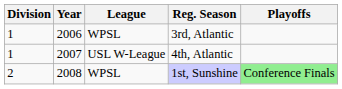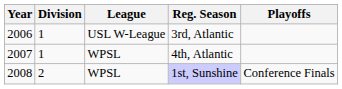columns swapped: Year <-> Division
3rd, Atlantic | League: WPSL -> USL W-League
4th, Atlantic | League: USL W-League -> WPSL
1st, Sunshine | Playoffs: lightgreen background -> no background
